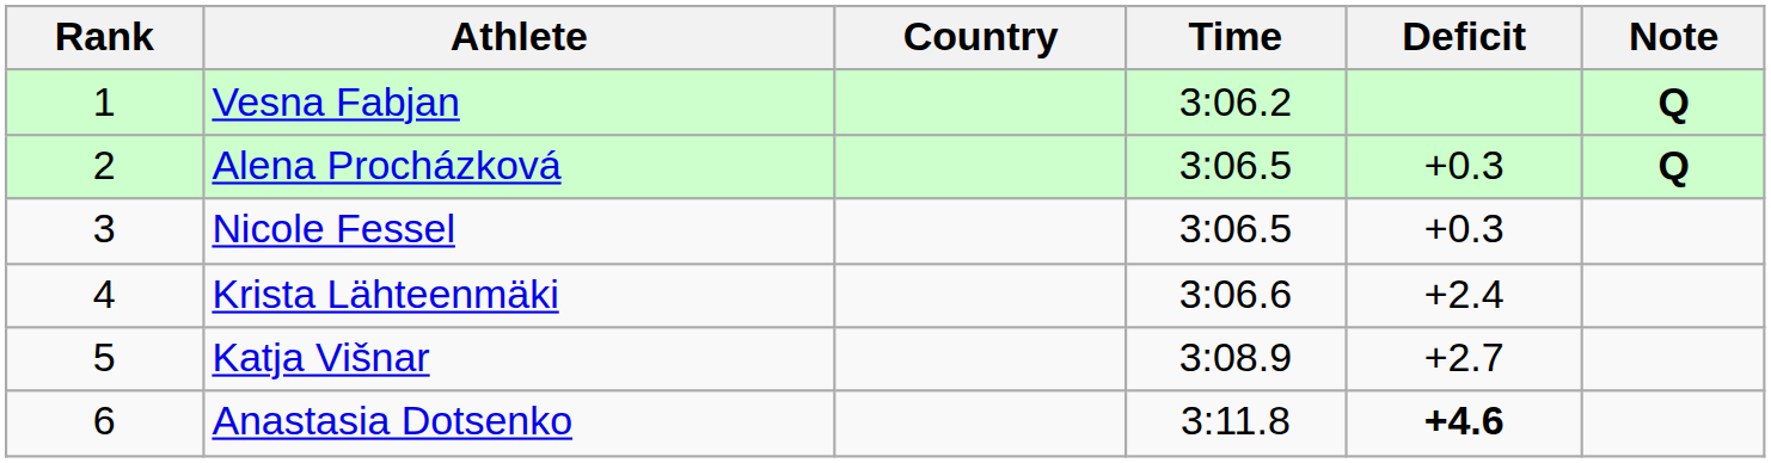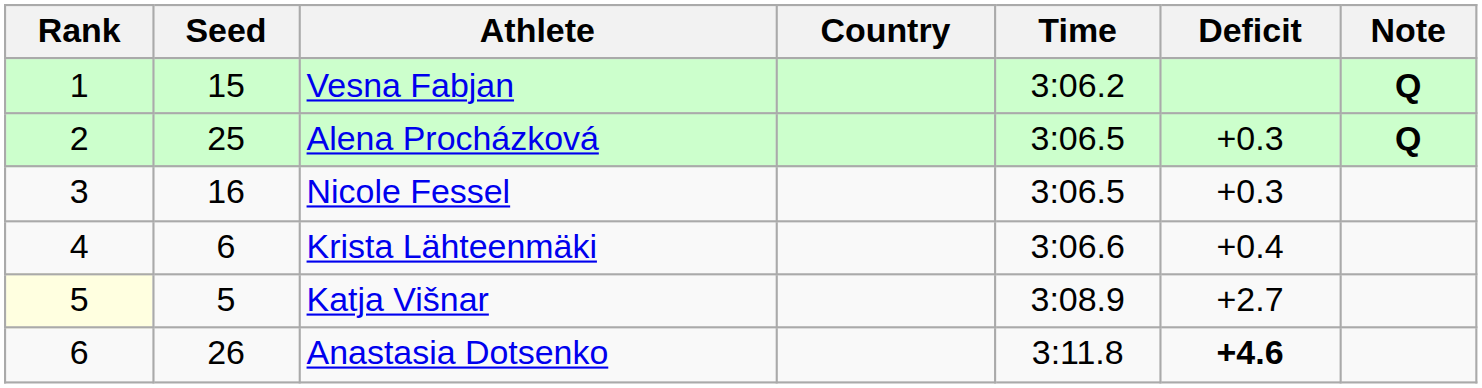+ column: Seed | 15 | 25 | 16 | 6 | 5 | 26
Krista Lähteenmäki | Deficit: +2.4 -> +0.4
Katja Višnar | Rank: no background -> lightyellow background
